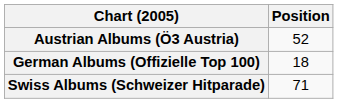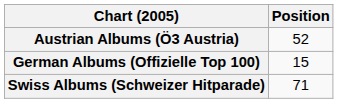German Albums (Offizielle Top 100) | Position: 18 -> 15
